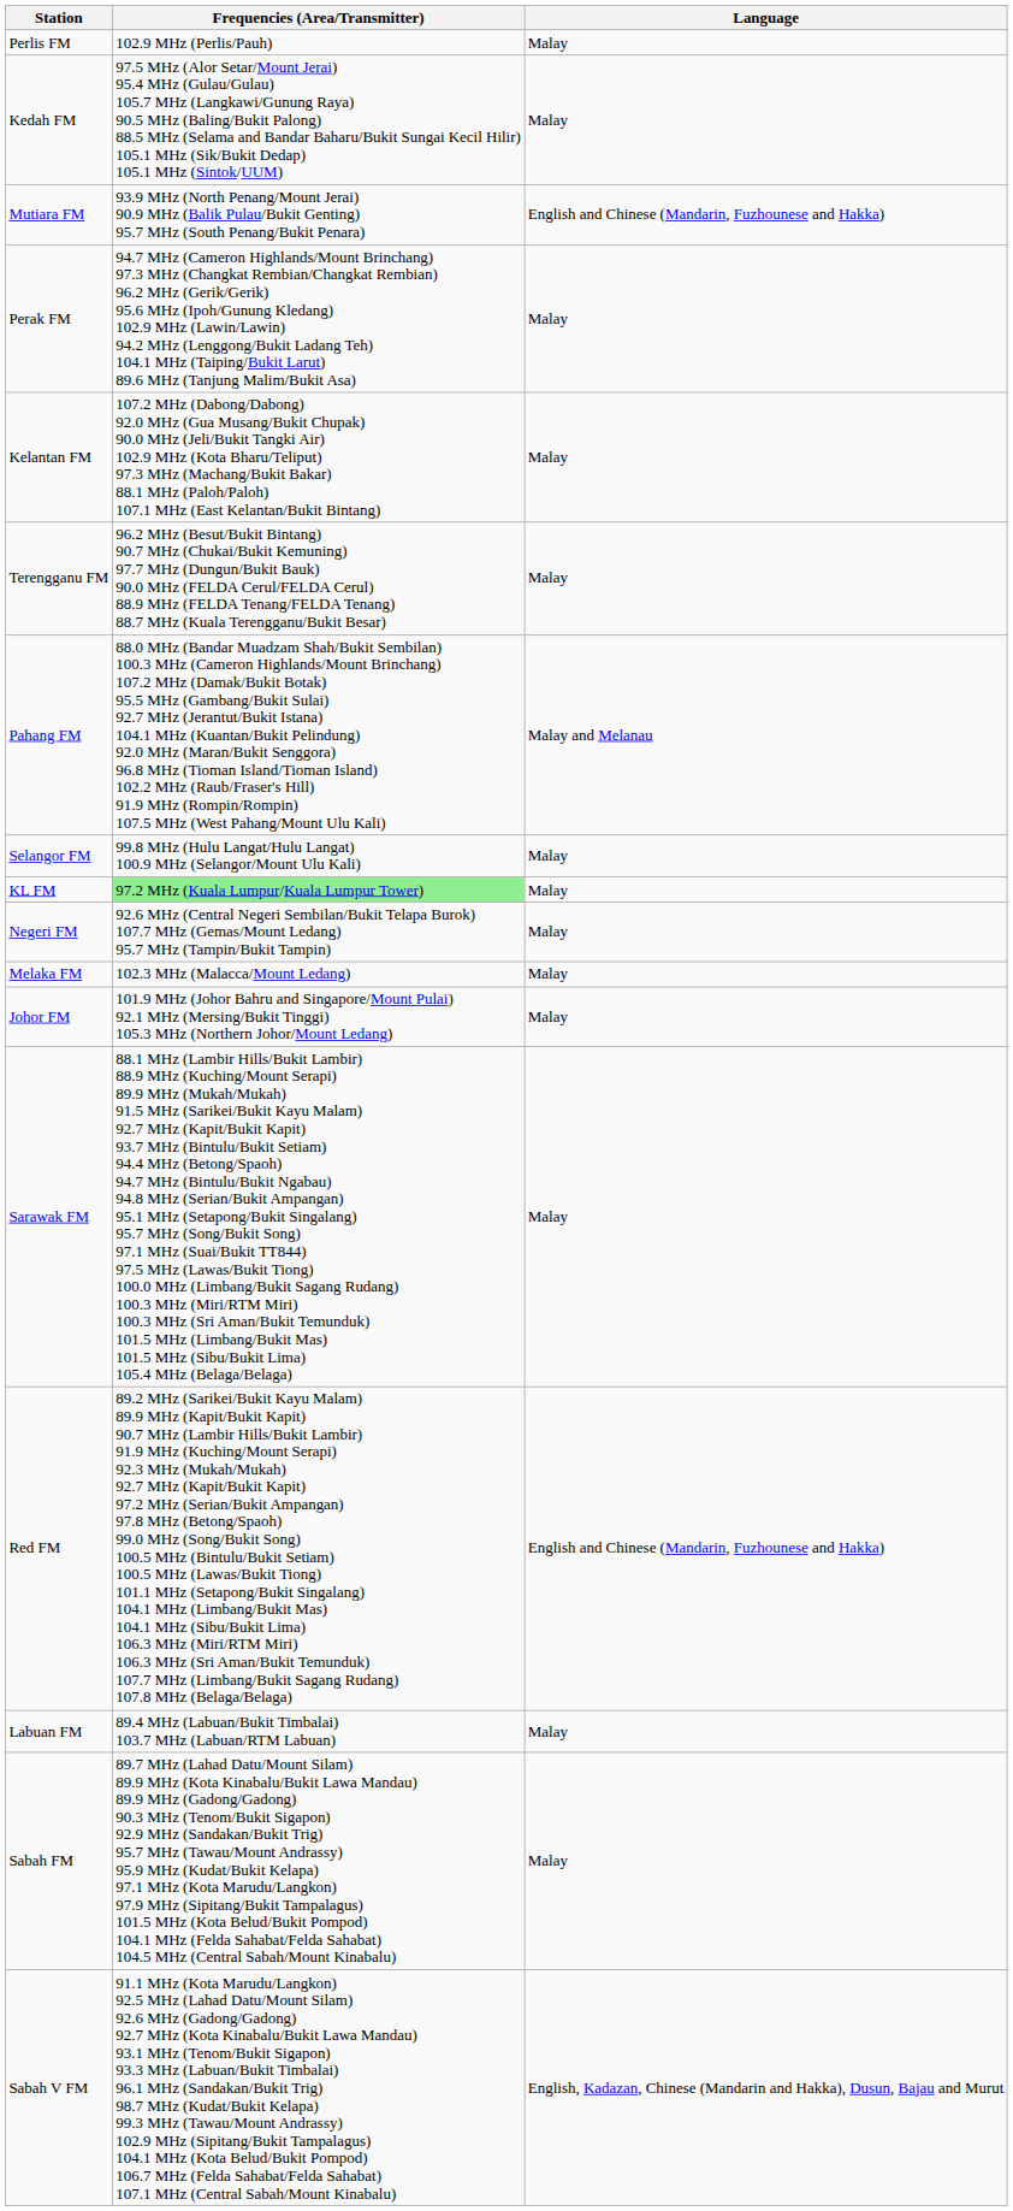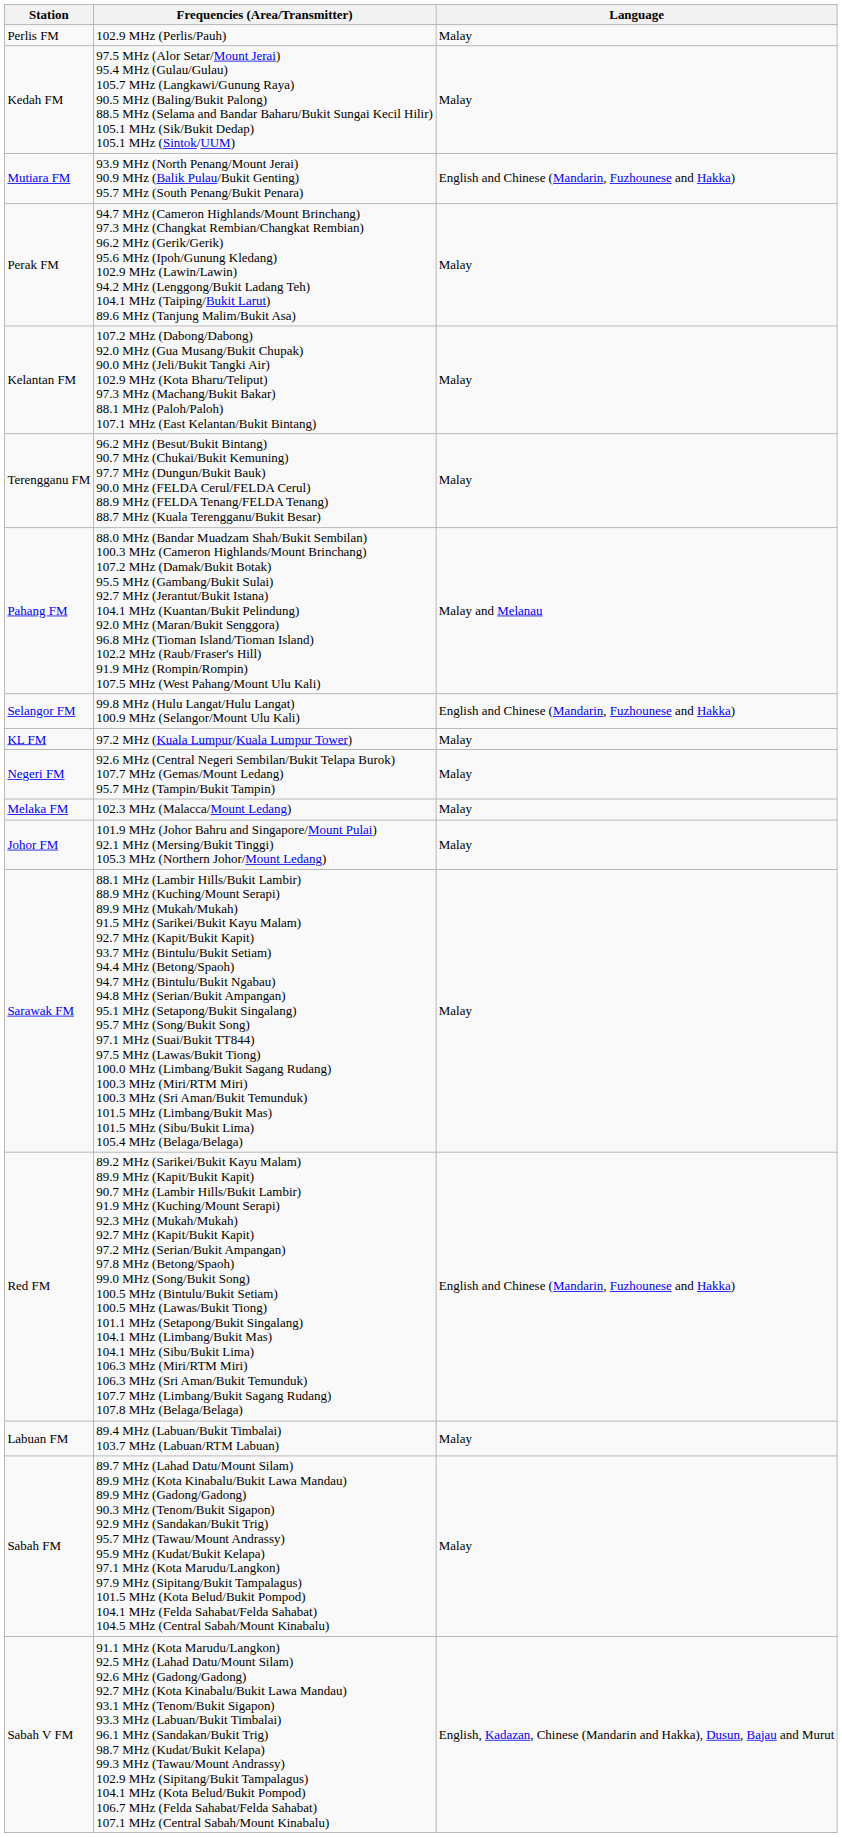Selangor FM | Language: Malay -> English and Chinese (Mandarin, Fuzhounese and Hakka)
KL FM | Frequencies (Area/Transmitter): lightgreen background -> no background
